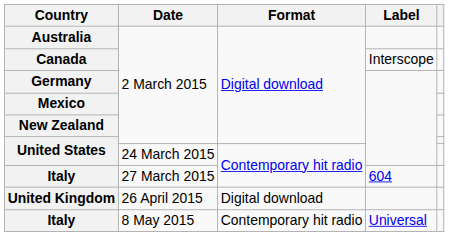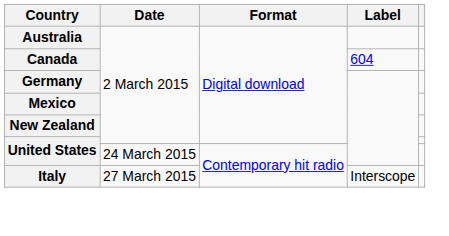Canada | Label: Interscope -> 604
Italy / 27 March 2015 | Label: 604 -> Interscope
- row: United Kingdom | 26 April 2015 | Digital download
- row: Italy | 8 May 2015 | Contemporary hit radio | Universal
